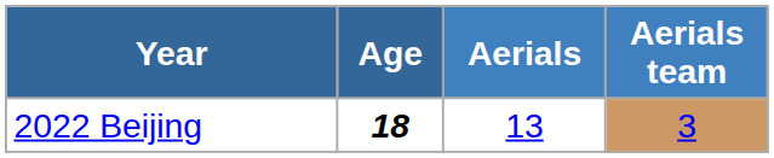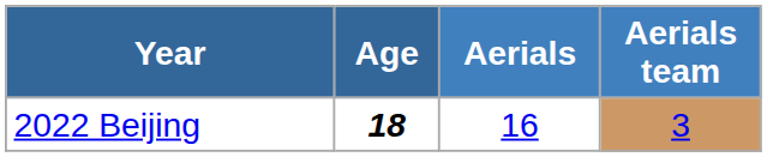2022 Beijing | Aerials: 13 -> 16
